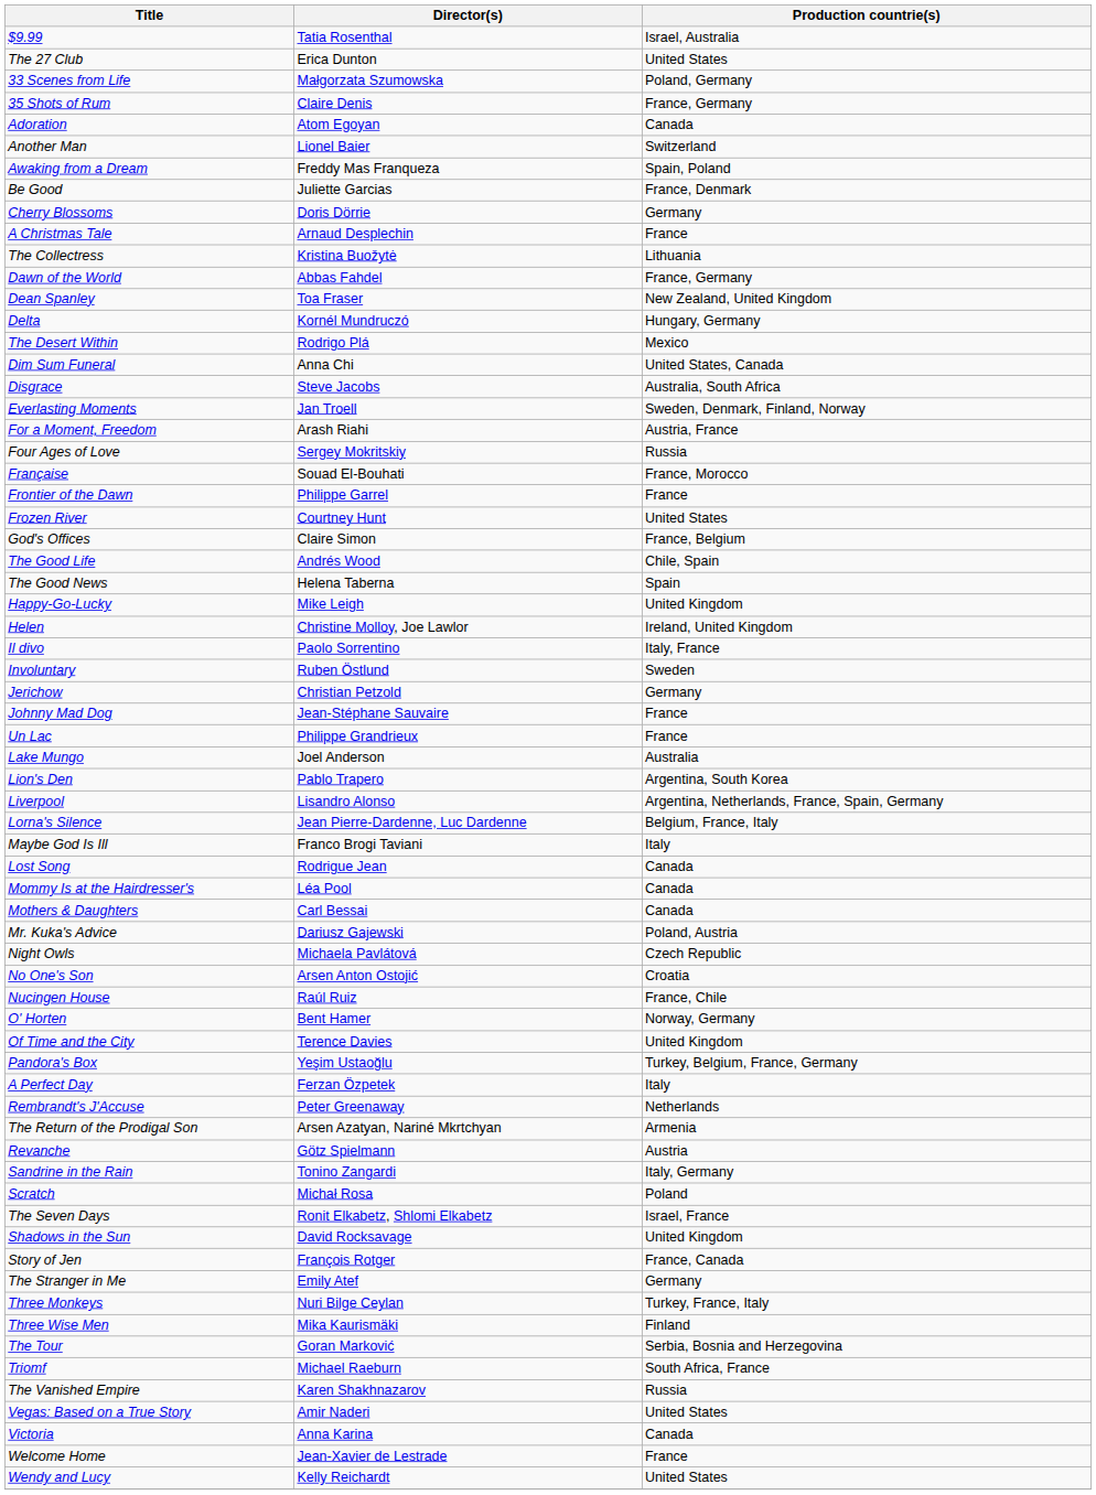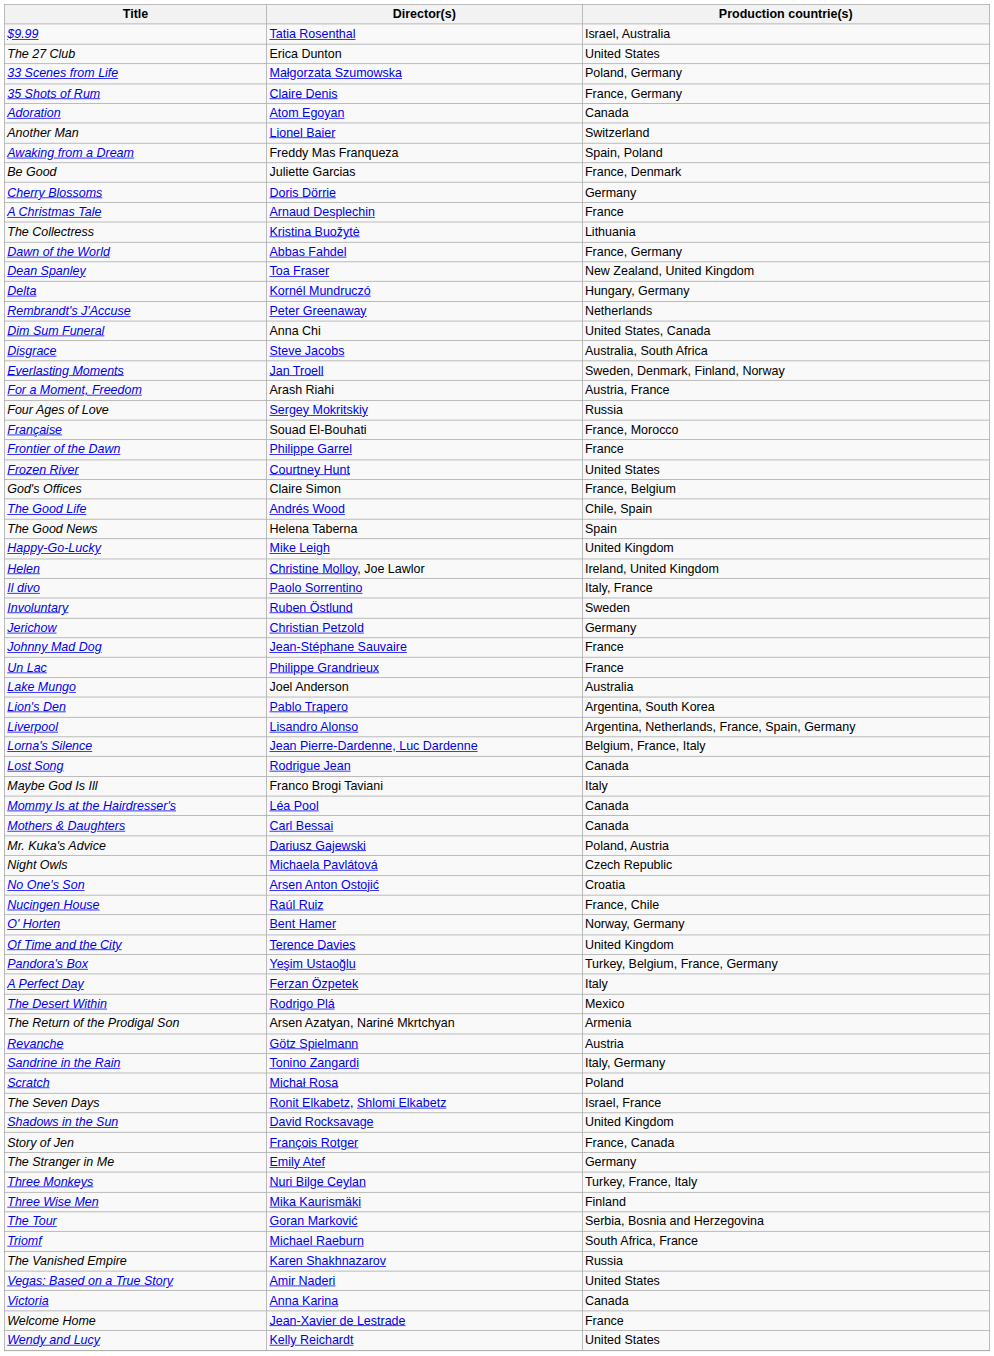rows swapped: The Desert Within <-> Rembrandt's J'Accuse
rows swapped: Lost Song <-> Maybe God Is Ill
